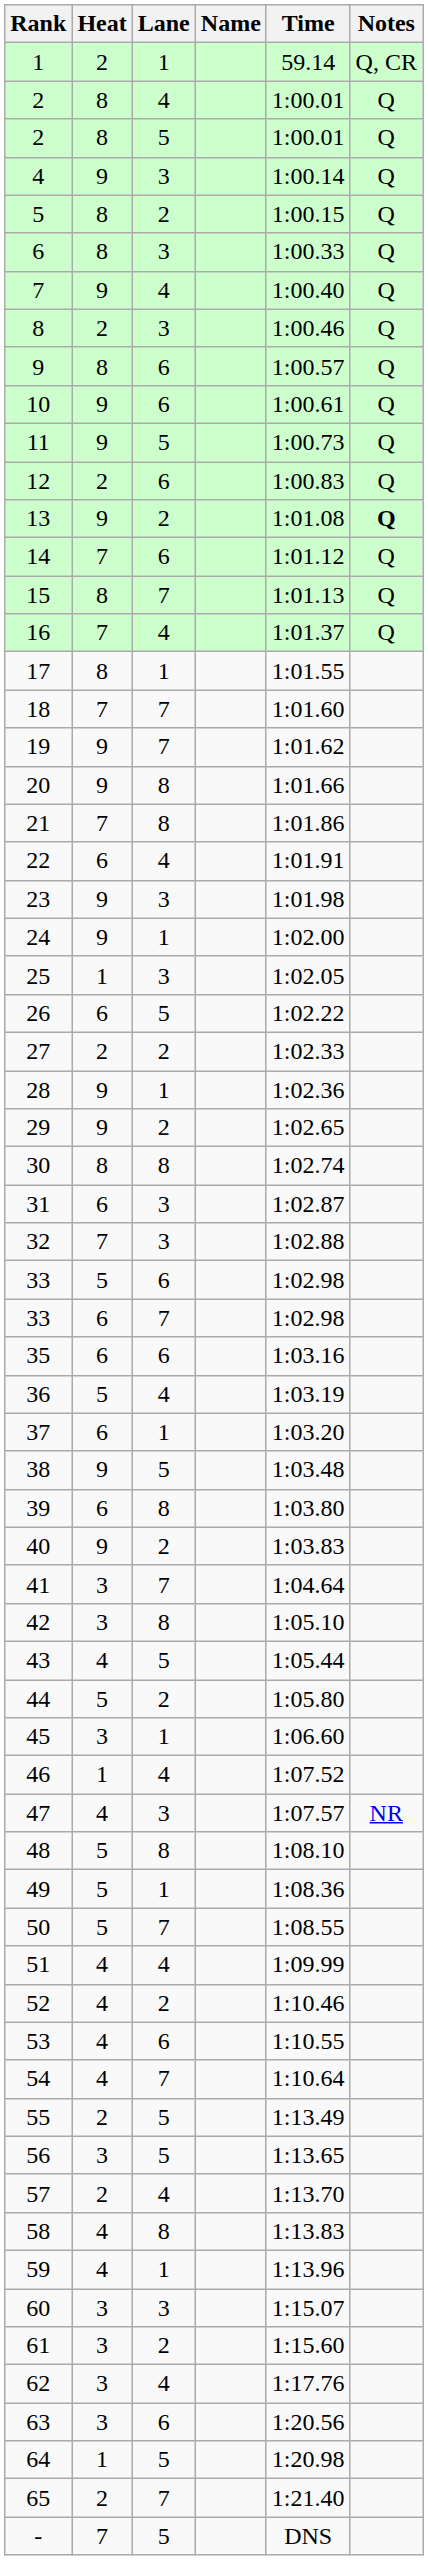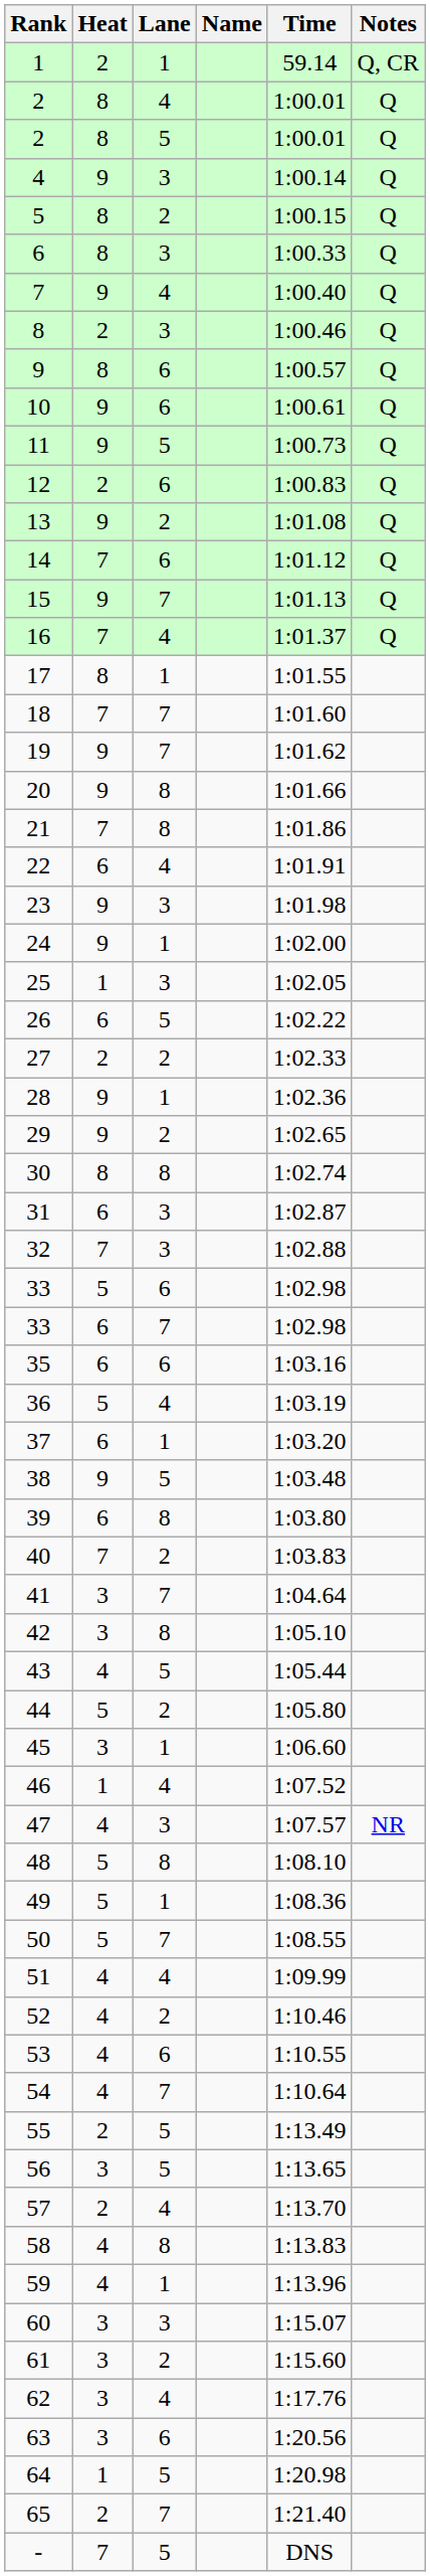13 | Notes: bold -> normal
15 | Heat: 8 -> 9
40 | Heat: 9 -> 7
